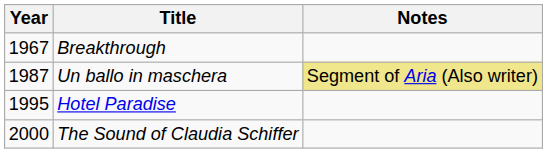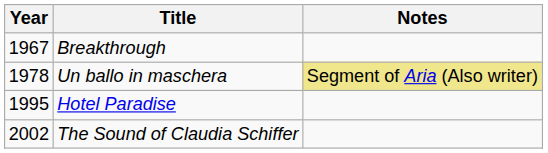Un ballo in maschera | Year: 1987 -> 1978
The Sound of Claudia Schiffer | Year: 2000 -> 2002
